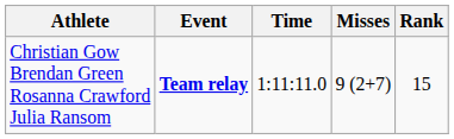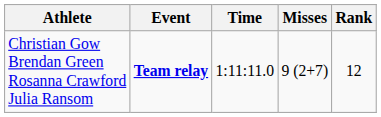Christian Gow Brendan Green Rosanna Crawford Julia Ransom | Rank: 15 -> 12
